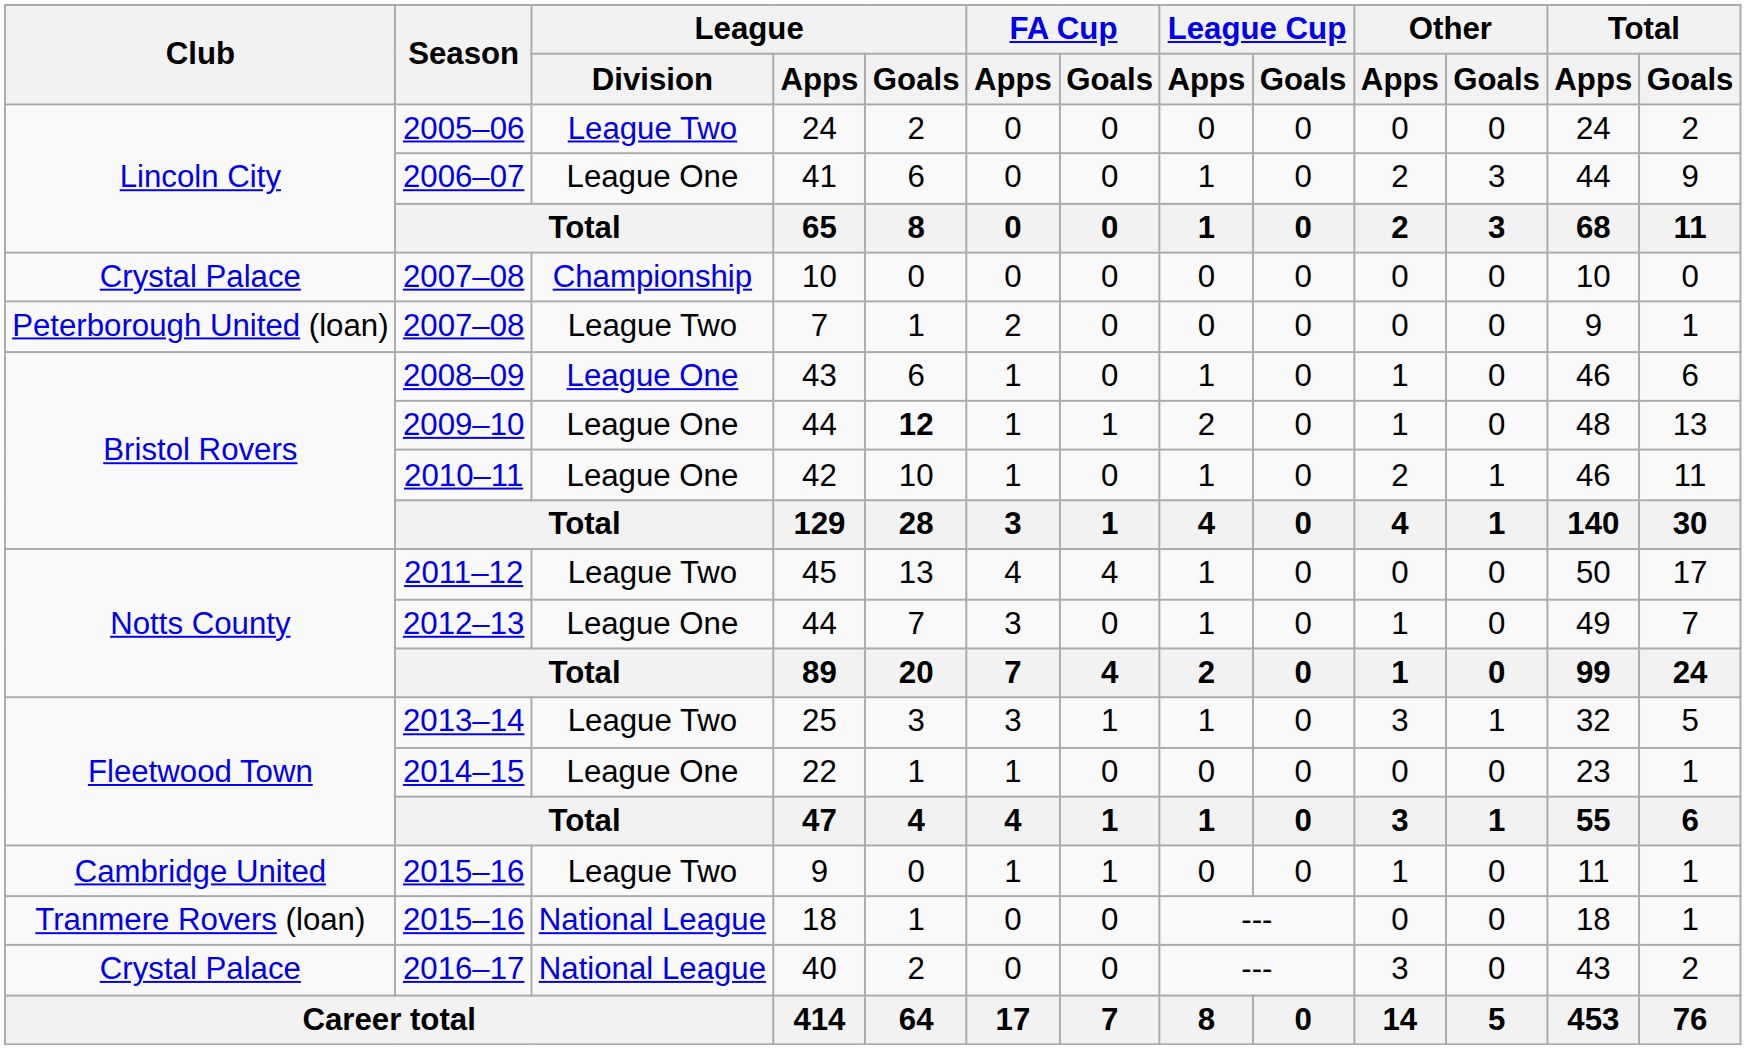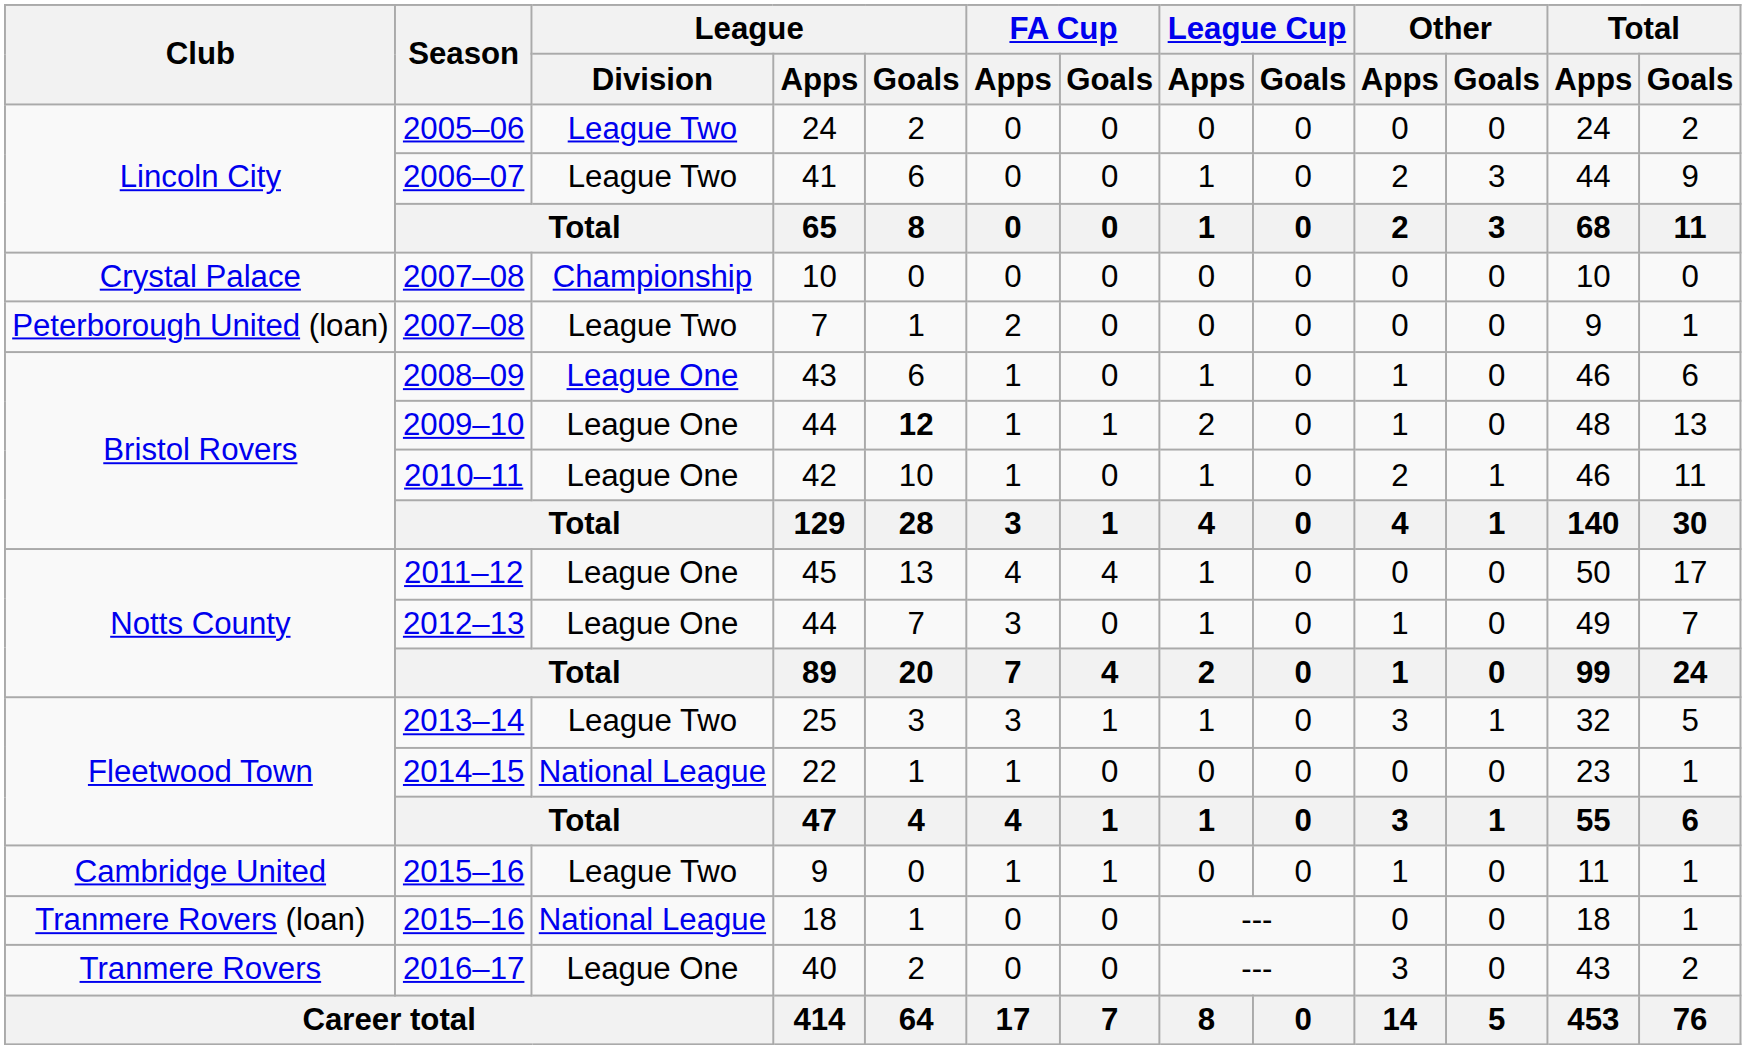41 | League / Division: League One -> League Two
45 | League / Division: League Two -> League One
22 | League / Division: League One -> National League
40 | Club: Crystal Palace -> Tranmere Rovers
40 | League / Division: National League -> League One
